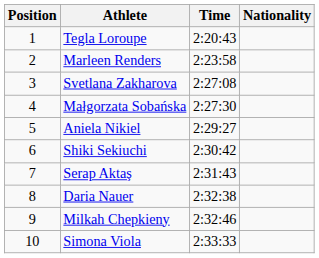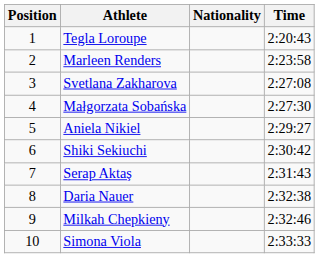columns swapped: Nationality <-> Time
